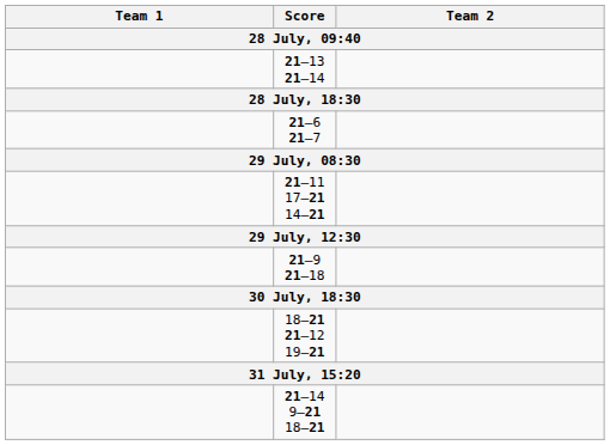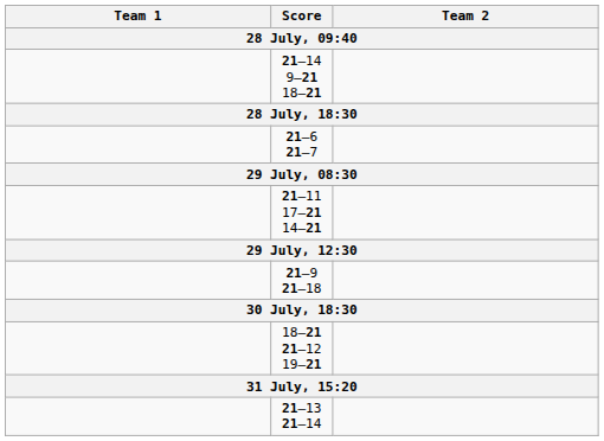rows swapped: 21–14 9–21 18–21 <-> 21–13 21–14
